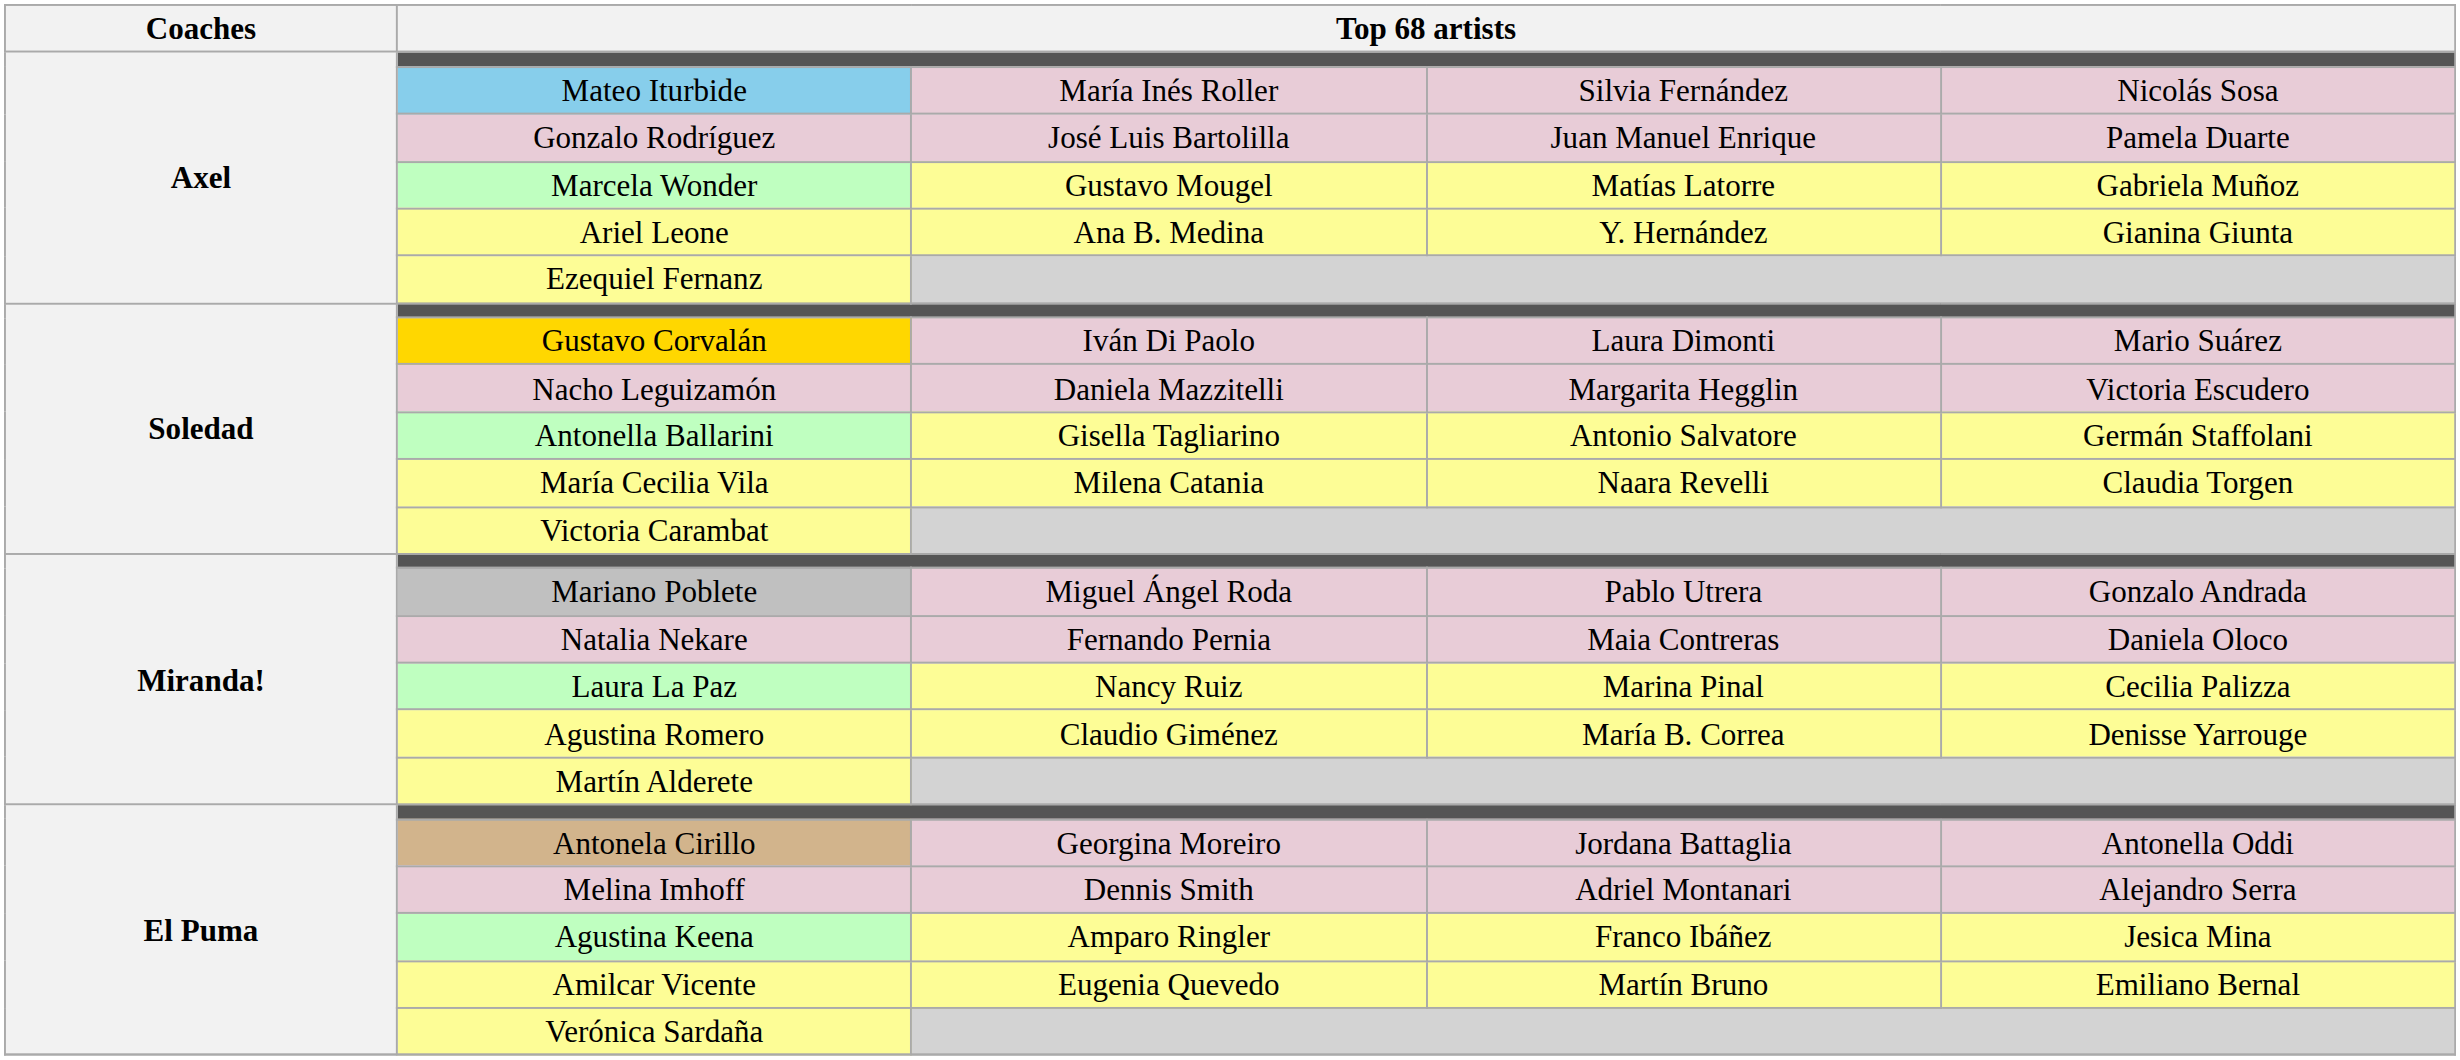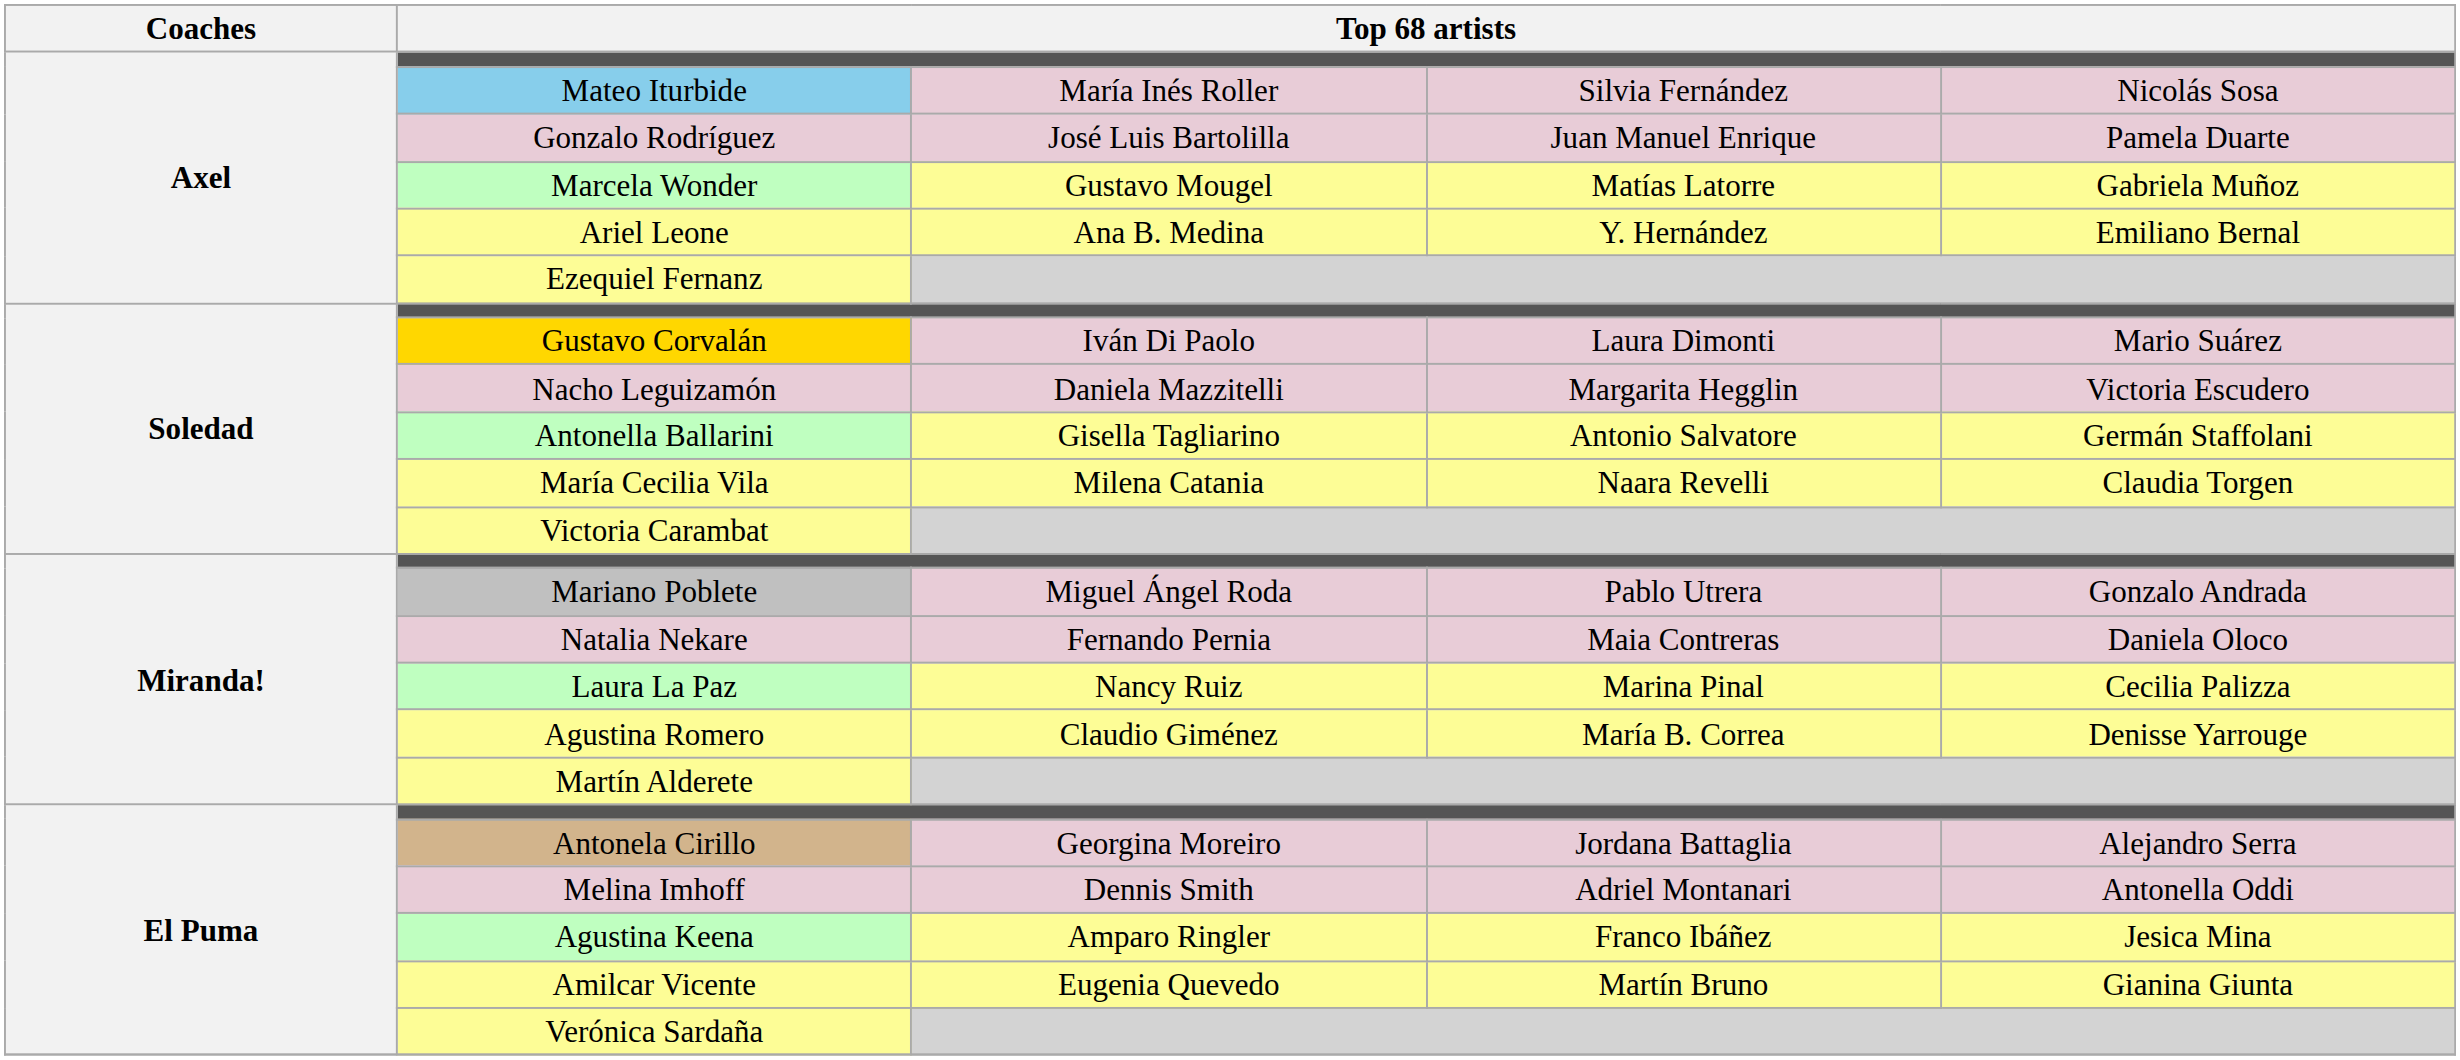Ariel Leone | column 5: Gianina Giunta -> Emiliano Bernal
Antonela Cirillo | column 5: Antonella Oddi -> Alejandro Serra
Melina Imhoff | column 5: Alejandro Serra -> Antonella Oddi
Amilcar Vicente | column 5: Emiliano Bernal -> Gianina Giunta
